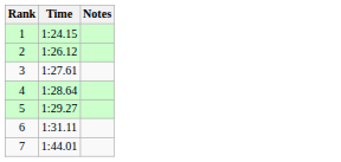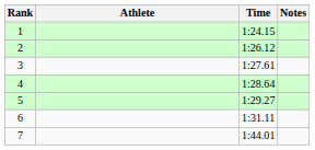+ column: Athlete
